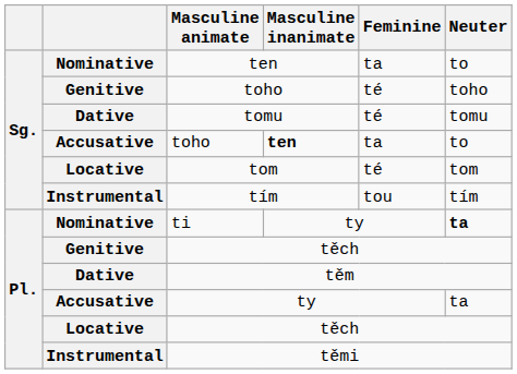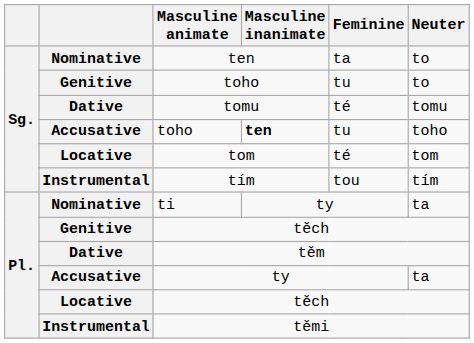Genitive / toho | Feminine: té -> tu
Genitive / toho | Neuter: toho -> to
Accusative / toho | Feminine: ta -> tu
Accusative / toho | Neuter: to -> toho
ti | Neuter: bold -> normal
